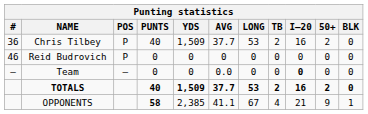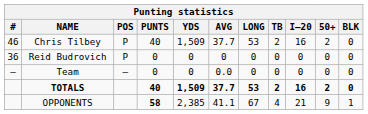Chris Tilbey | #: 36 -> 46
Reid Budrovich | #: 46 -> 36
Team | I–20: bold -> normal
